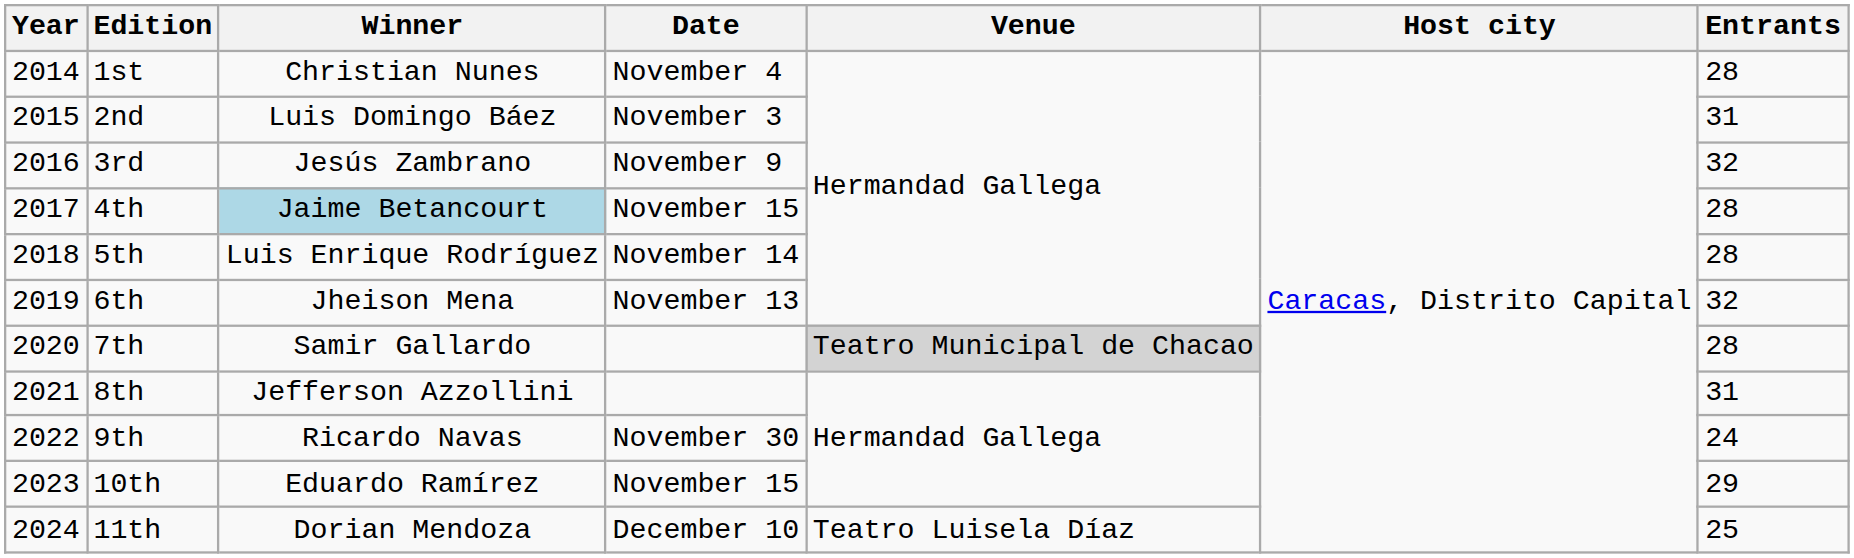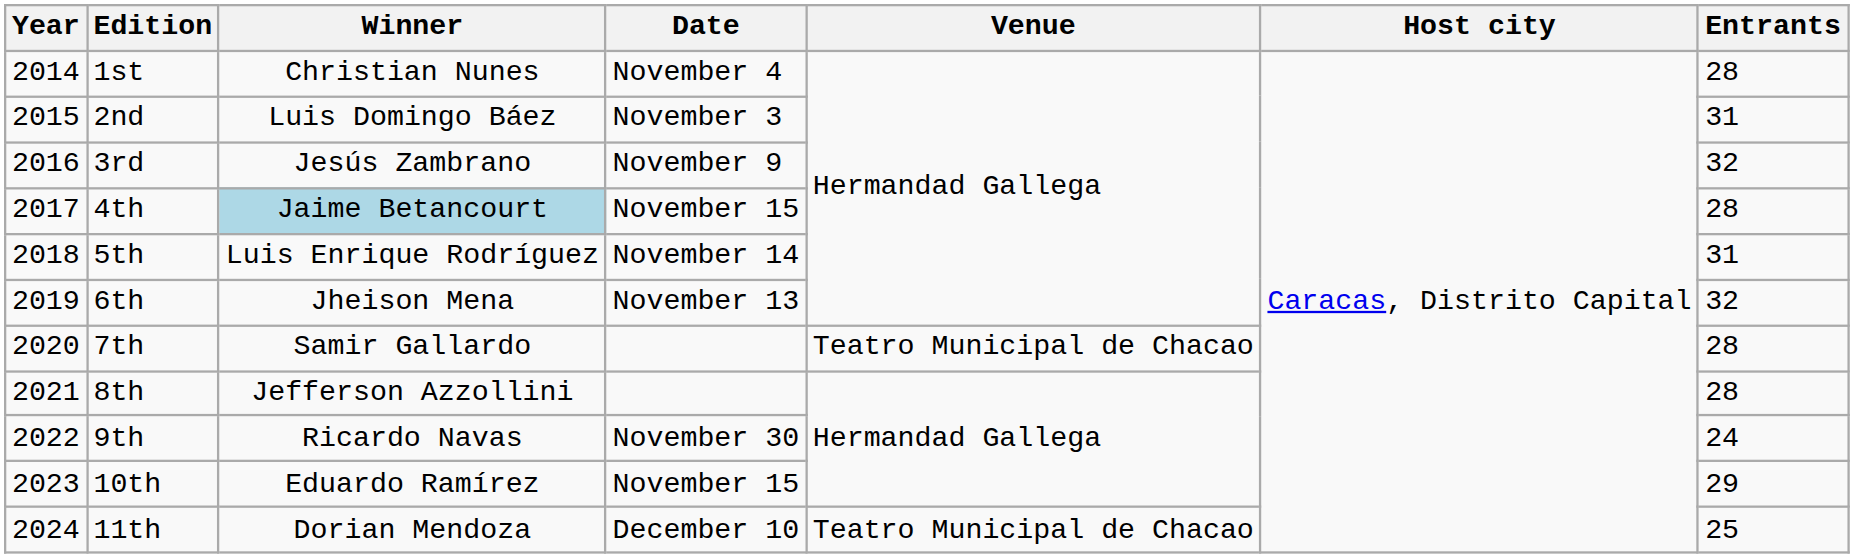5th | Entrants: 28 -> 31
7th | Venue: lightgrey background -> no background
8th | Entrants: 31 -> 28
11th | Venue: Teatro Luisela Díaz -> Teatro Municipal de Chacao
